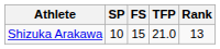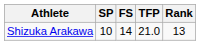Shizuka Arakawa | FS: 15 -> 14
